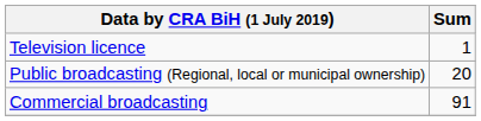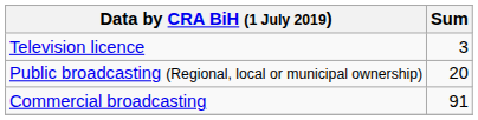Television licence | Sum: 1 -> 3
